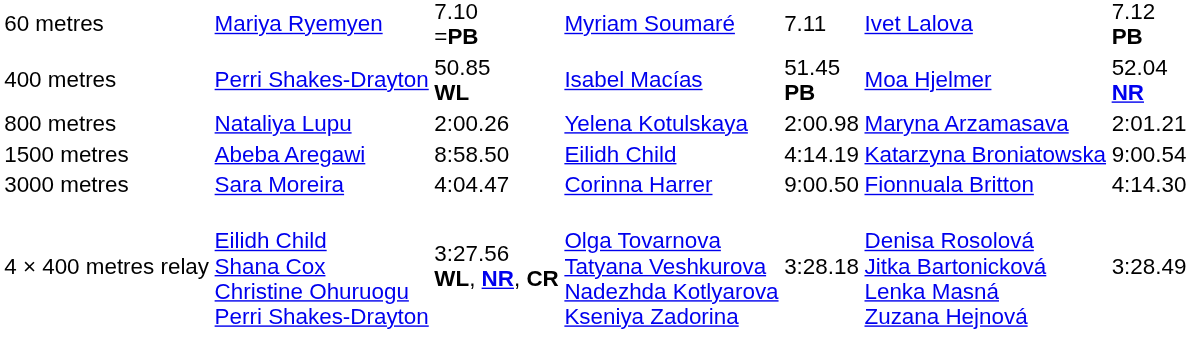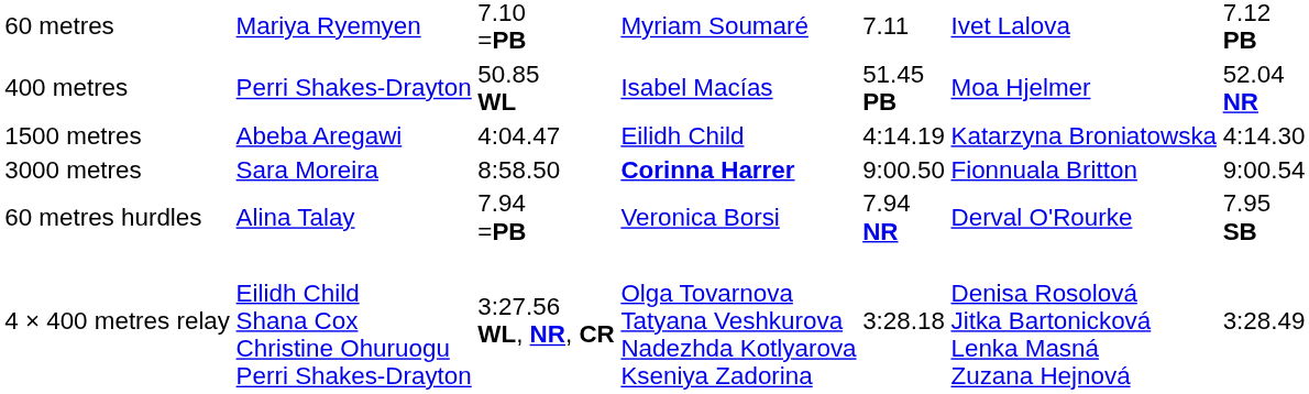- row: 800 metres | Nataliya Lupu | 2:00.26 | Yelena Kotulskaya | 2:00.98 | Maryna Arzamasava | 2:01.21
1500 metres | column 3: 8:58.50 -> 4:04.47
1500 metres | column 7: 9:00.54 -> 4:14.30
3000 metres | column 3: 4:04.47 -> 8:58.50
3000 metres | column 4: normal -> bold
3000 metres | column 7: 4:14.30 -> 9:00.54
+ row: 60 metres hurdles | Alina Talay | 7.94 =PB | Veronica Borsi | 7.94 NR | Derval O'Rourke | 7.95 SB
